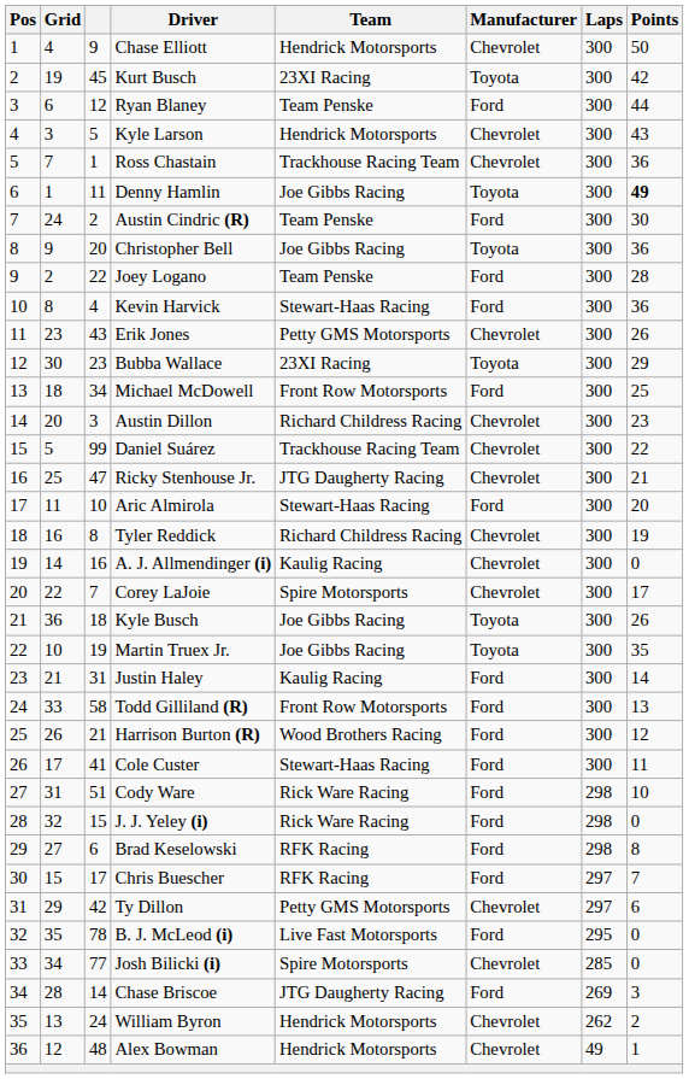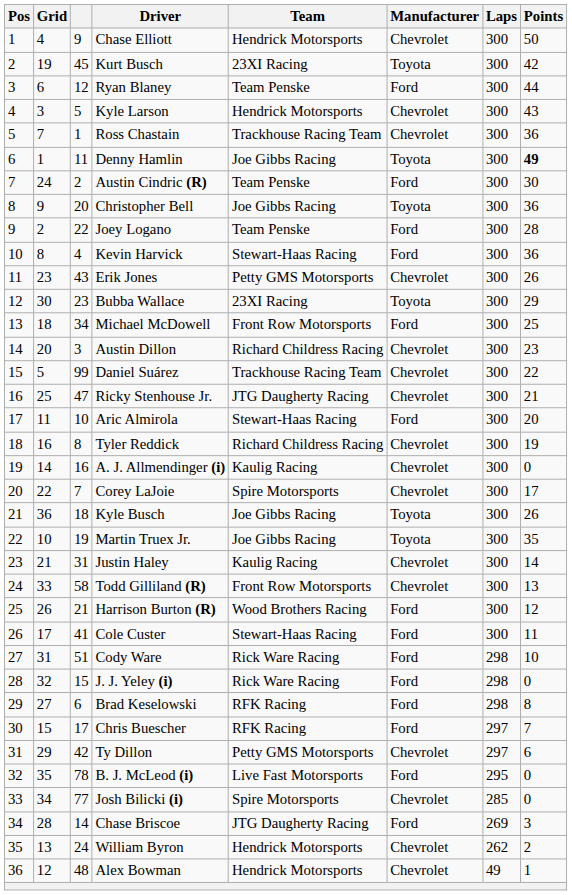Justin Haley | Manufacturer: Ford -> Chevrolet
Todd Gilliland (R) | Manufacturer: Ford -> Chevrolet
